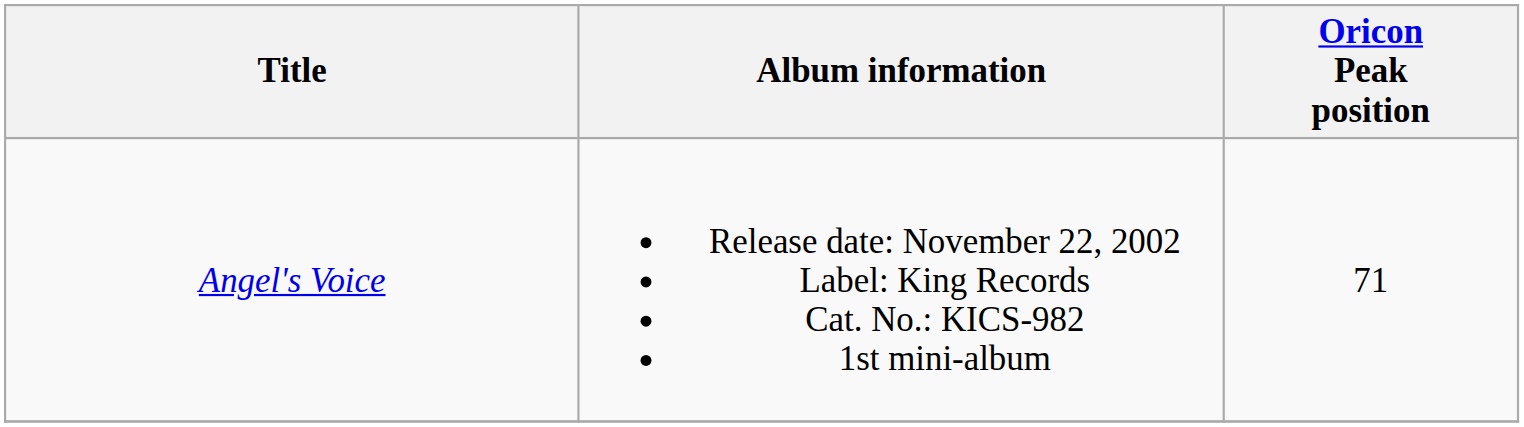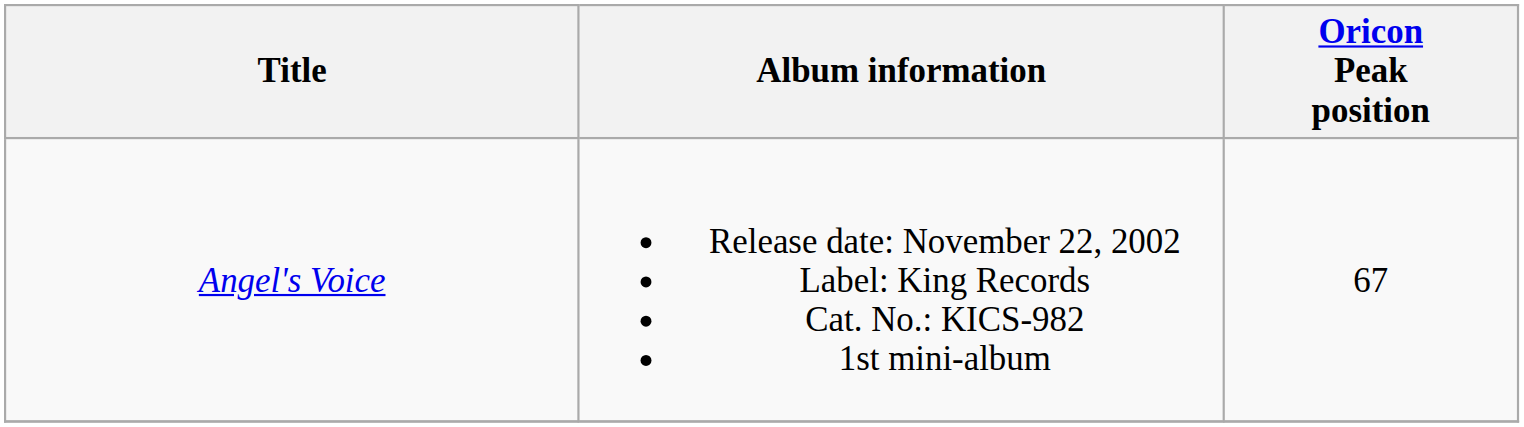Angel's Voice | Oricon Peak position: 71 -> 67
